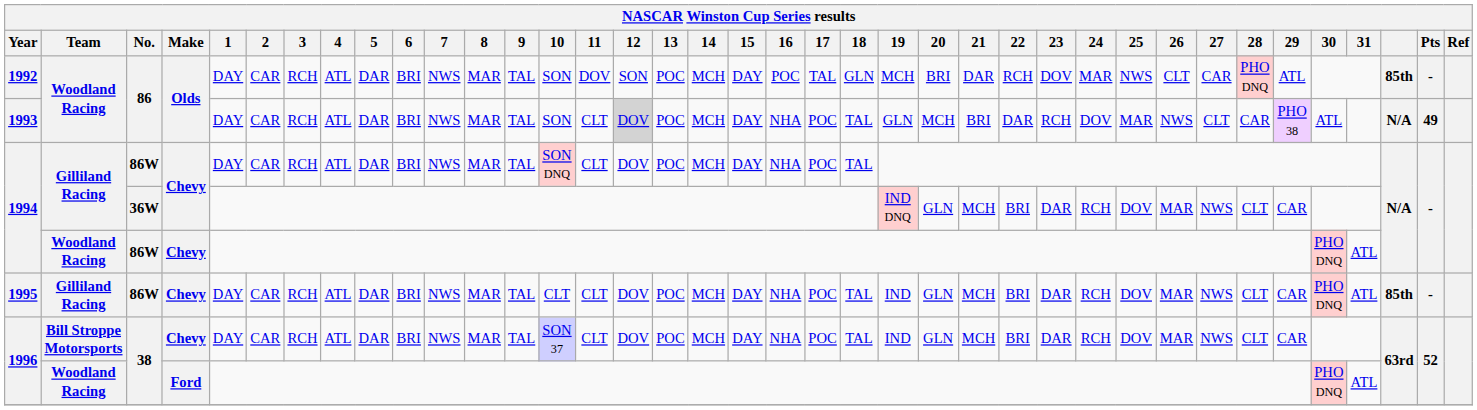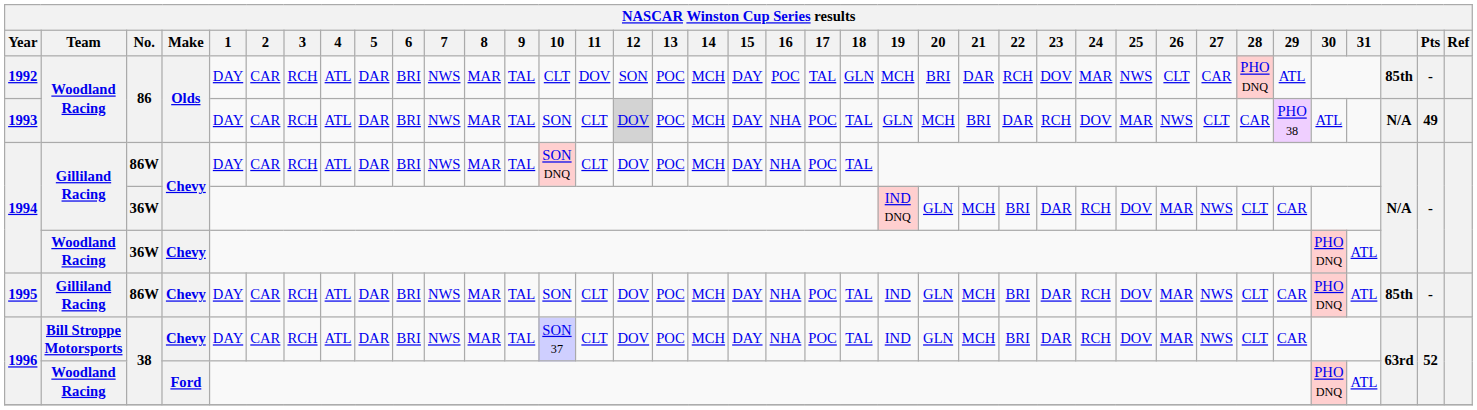1992 | 10: SON -> CLT
1994 / Woodland Racing | No.: 86W -> 36W
1995 | 10: CLT -> SON
